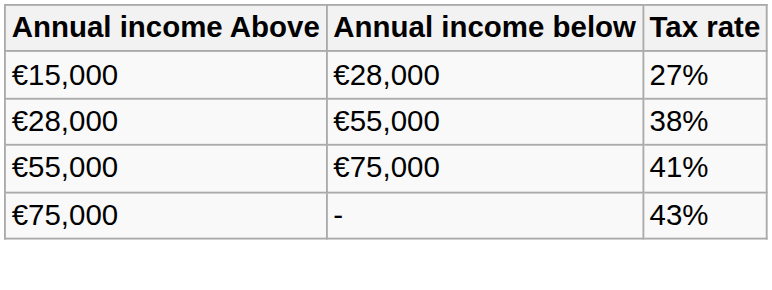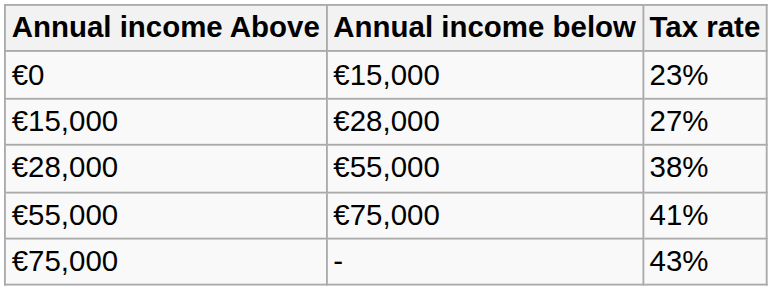+ row: €0 | €15,000 | 23%
